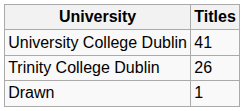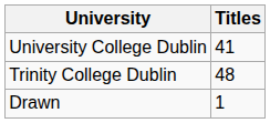Trinity College Dublin | Titles: 26 -> 48
